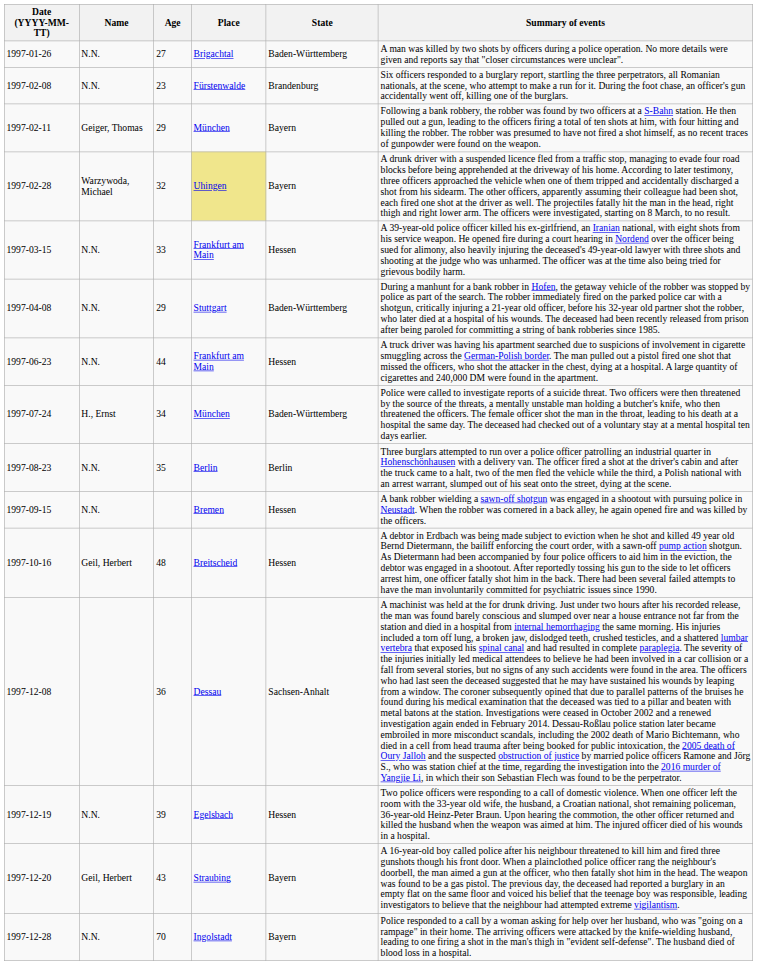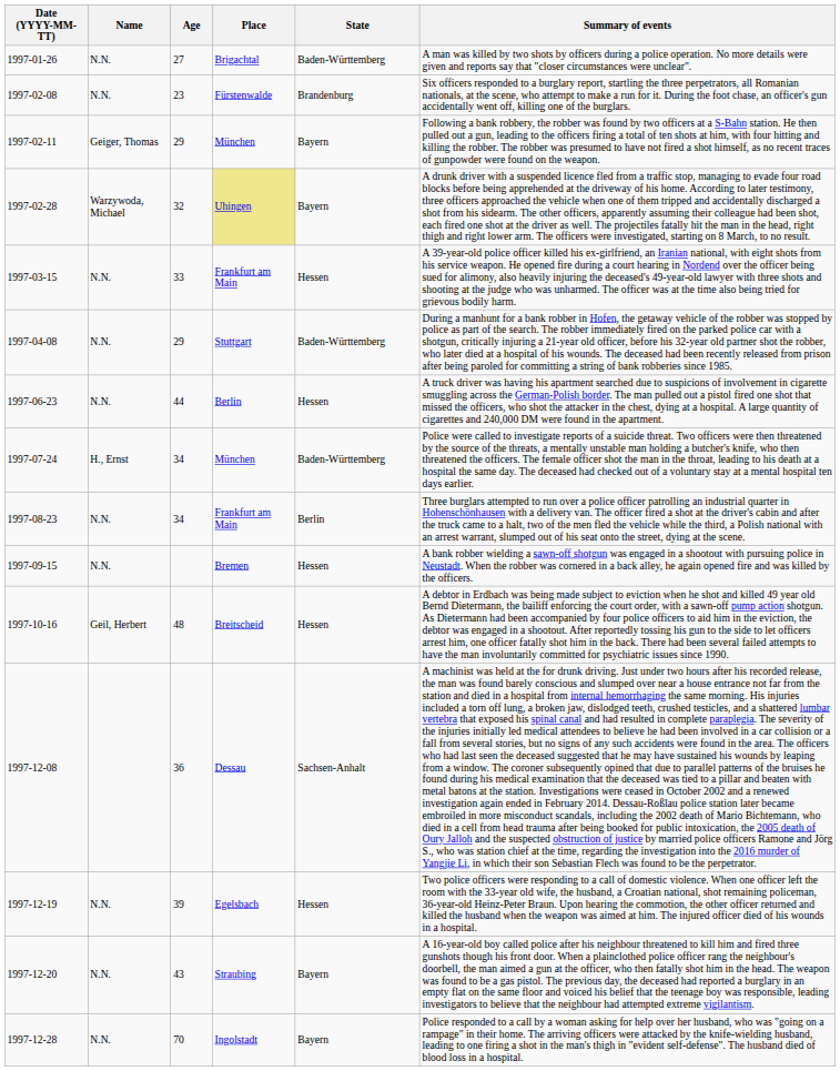1997-06-23 | Place: Frankfurt am Main -> Berlin
1997-08-23 | Age: 35 -> 34
1997-08-23 | Place: Berlin -> Frankfurt am Main
1997-12-20 | Name: Geil, Herbert -> N.N.
